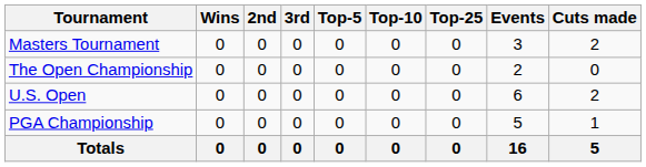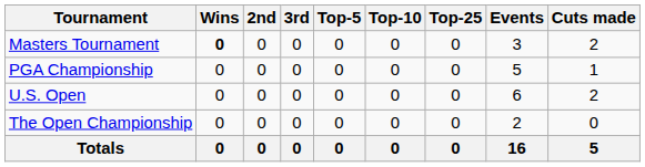Masters Tournament | Wins: normal -> bold
rows swapped: PGA Championship <-> The Open Championship
